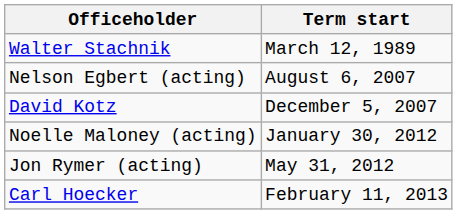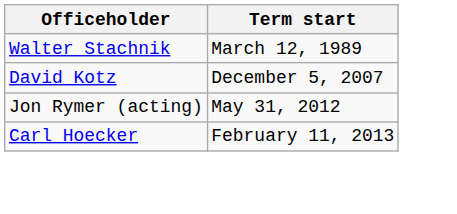- row: Nelson Egbert (acting) | August 6, 2007
- row: Noelle Maloney (acting) | January 30, 2012
